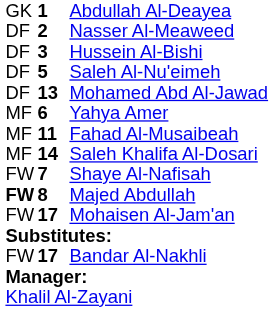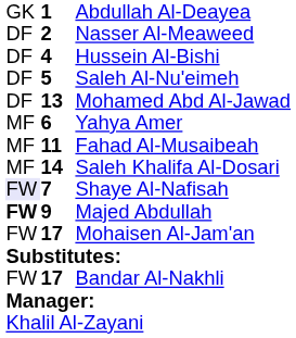Hussein Al-Bishi | column 2: 3 -> 4
Shaye Al-Nafisah | column 1: no background -> lavender background
Majed Abdullah | column 2: 8 -> 9
